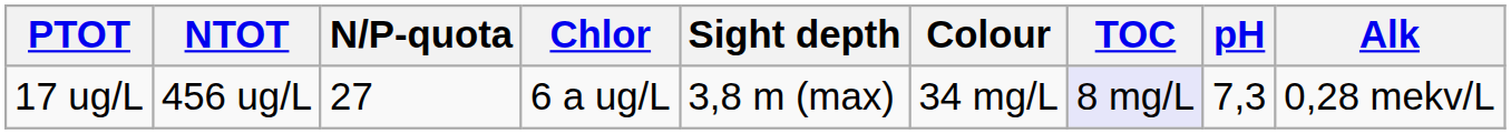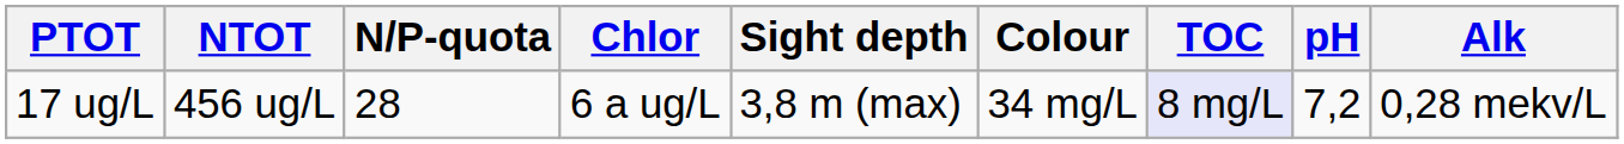17 ug/L | N/P-quota: 27 -> 28
17 ug/L | pH: 7,3 -> 7,2
